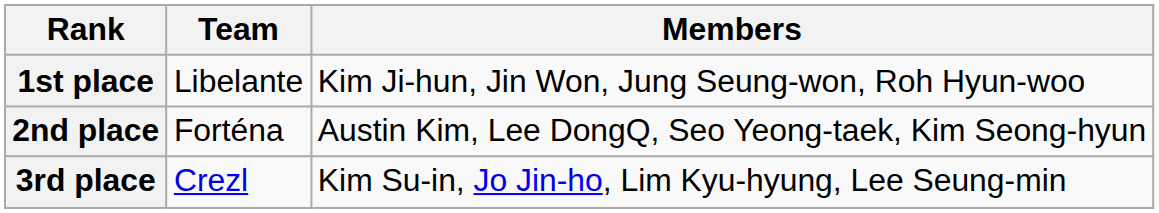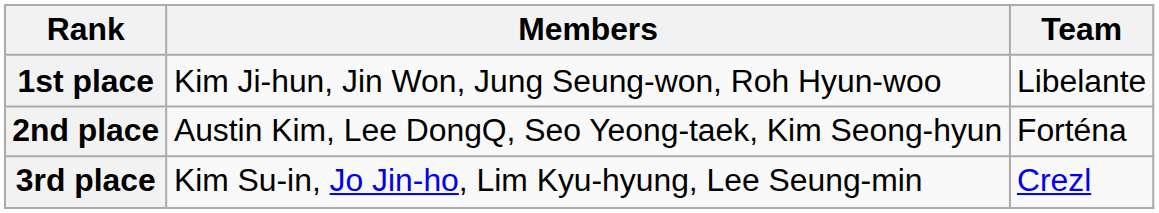columns swapped: Team <-> Members
